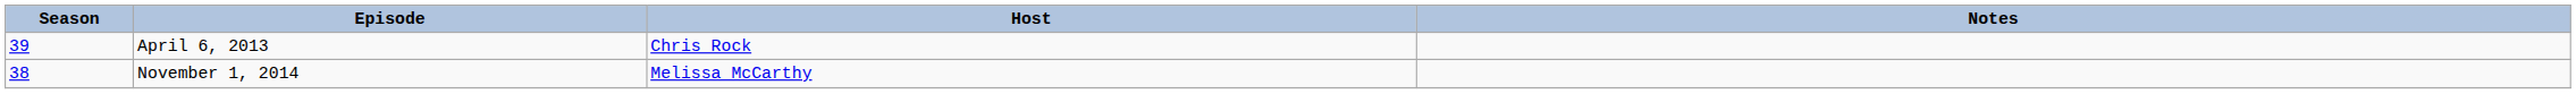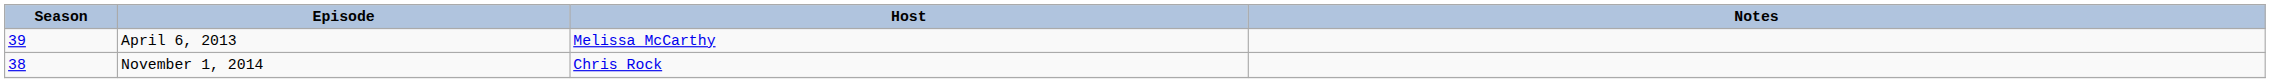April 6, 2013 | Host: Chris Rock -> Melissa McCarthy
November 1, 2014 | Host: Melissa McCarthy -> Chris Rock
